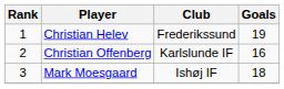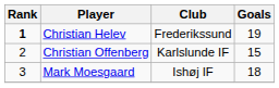Christian Helev | Rank: normal -> bold
Christian Offenberg | Goals: 16 -> 15
